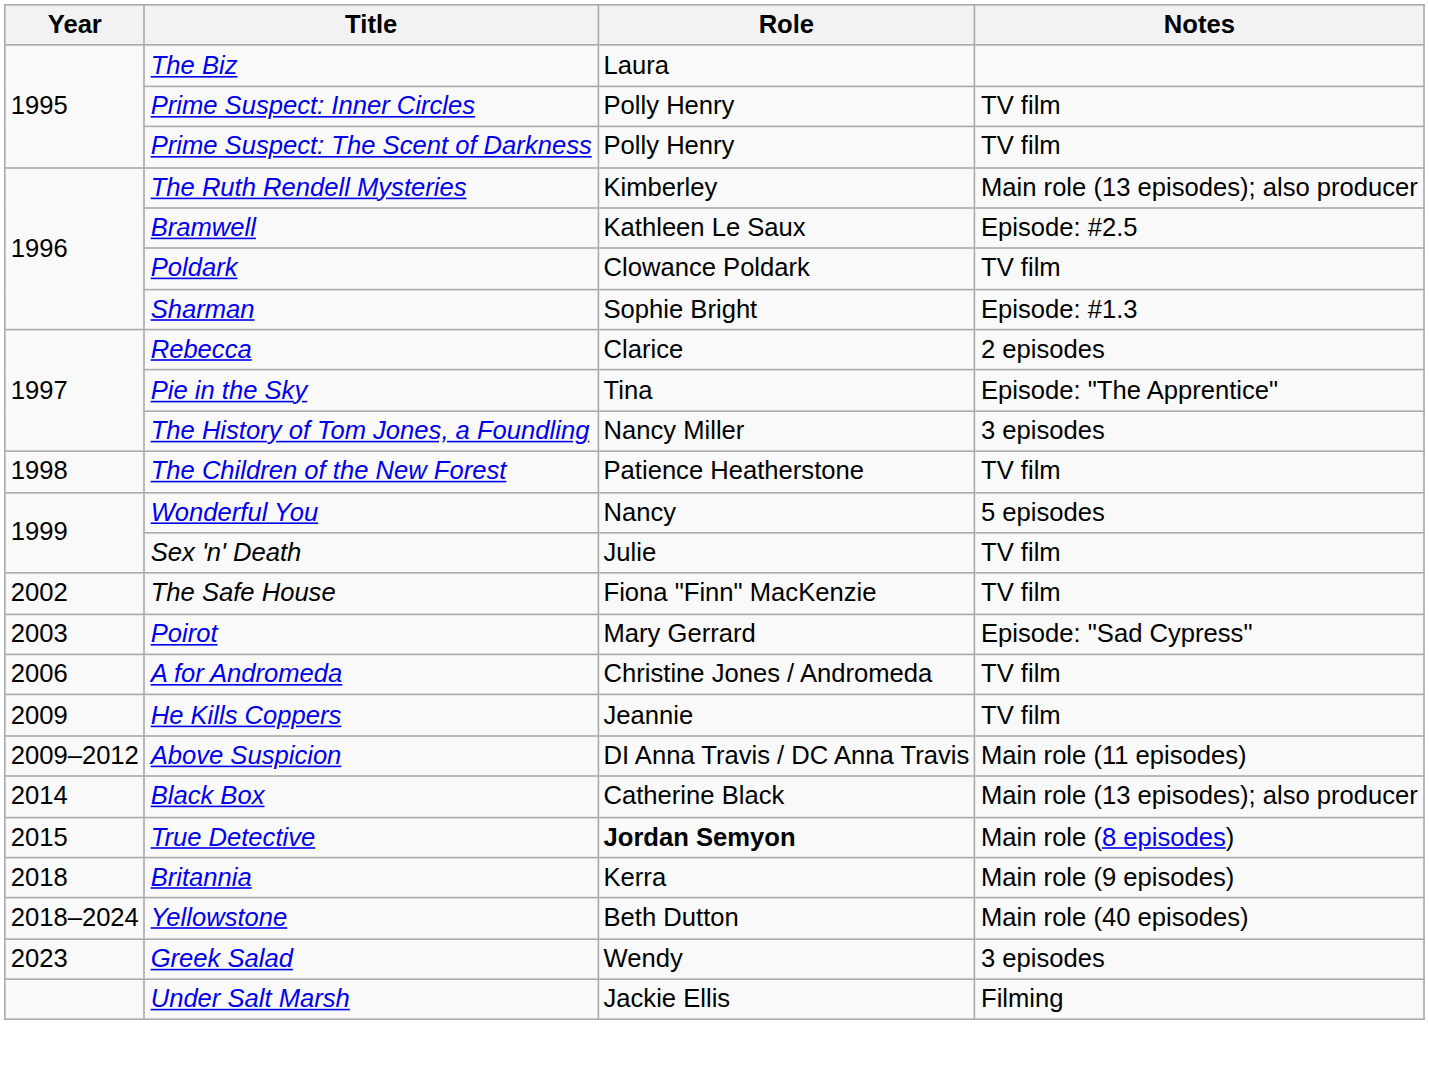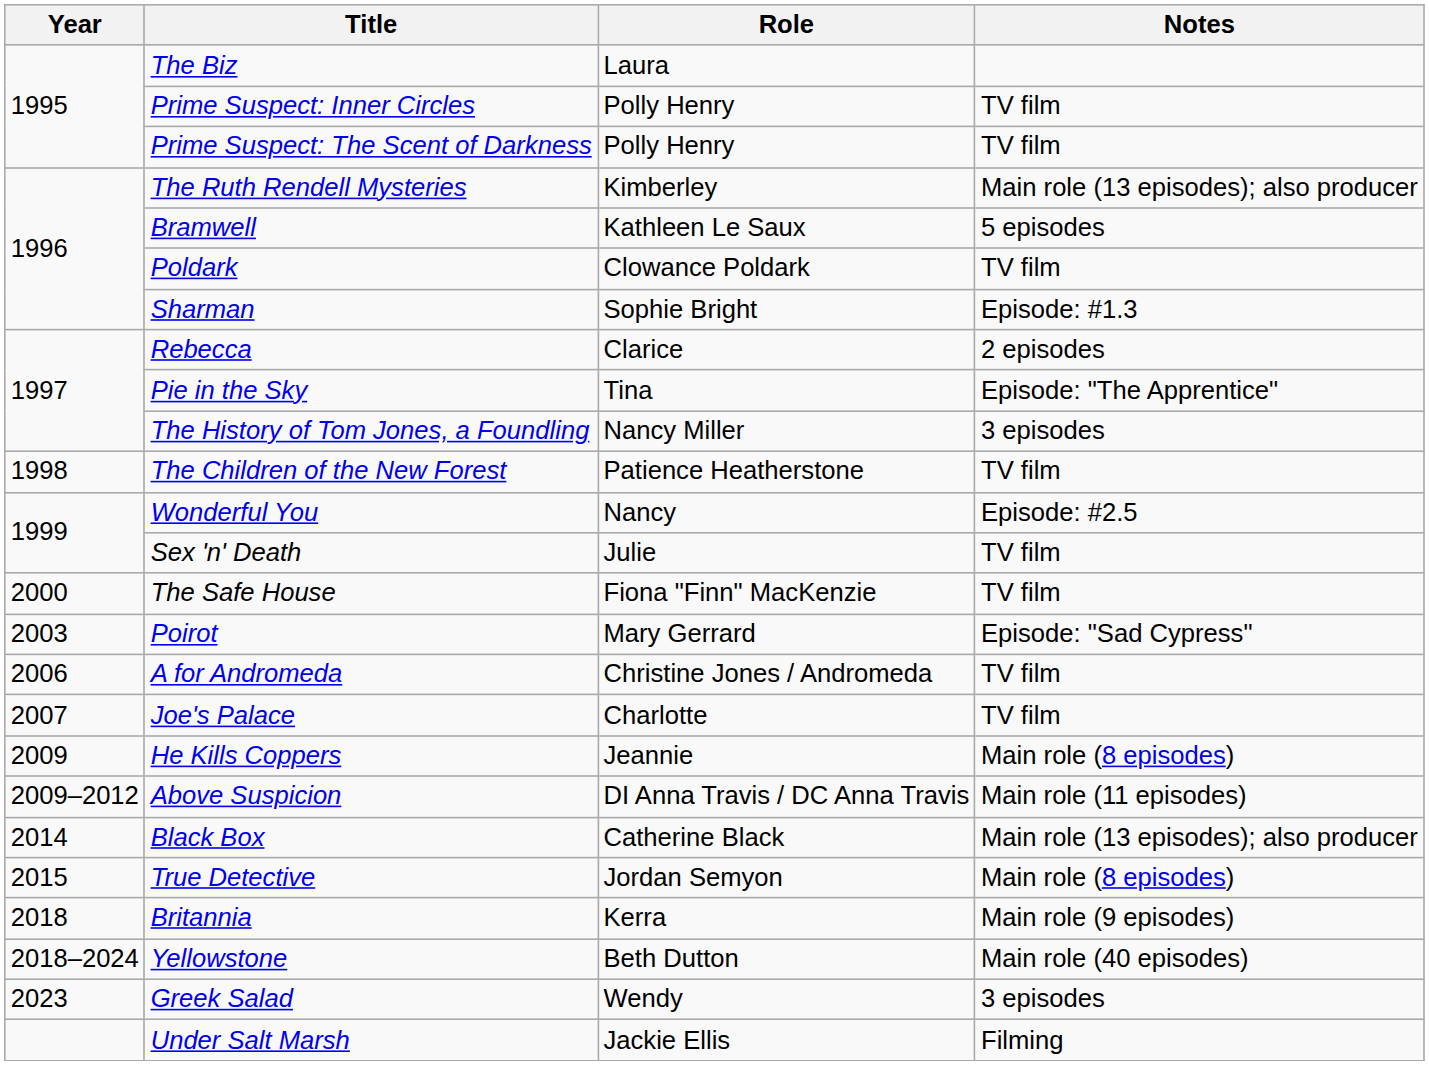Bramwell | Notes: Episode: #2.5 -> 5 episodes
Wonderful You | Notes: 5 episodes -> Episode: #2.5
The Safe House | Year: 2002 -> 2000
+ row: 2007 | Joe's Palace | Charlotte | TV film
He Kills Coppers | Notes: TV film -> Main role (8 episodes)
True Detective | Role: bold -> normal
